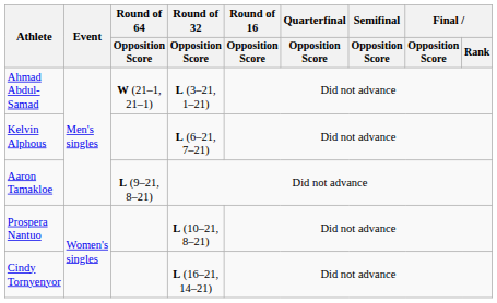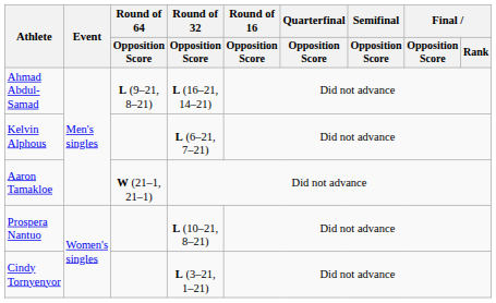Ahmad Abdul-Samad | Round of 64 / Opposition Score: W (21–1, 21–1) -> L (9–21, 8–21)
Ahmad Abdul-Samad | Round of 32 / Opposition Score: L (3–21, 1–21) -> L (16–21, 14–21)
Aaron Tamakloe | Round of 64 / Opposition Score: L (9–21, 8–21) -> W (21–1, 21–1)
Cindy Tornyenyor | Round of 32 / Opposition Score: L (16–21, 14–21) -> L (3–21, 1–21)
